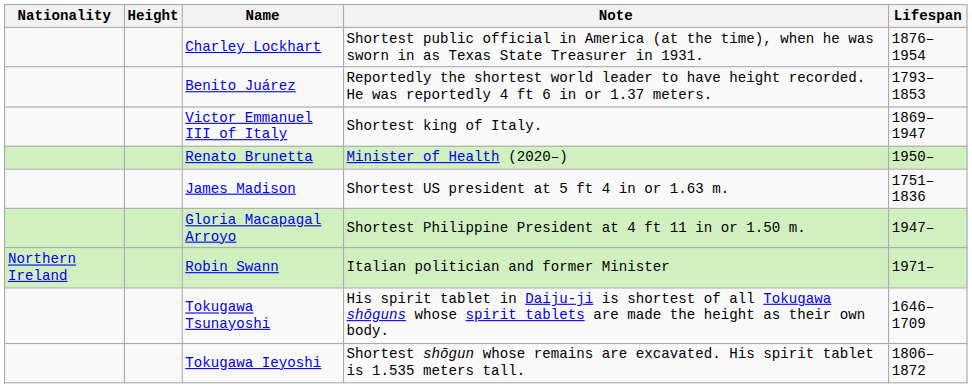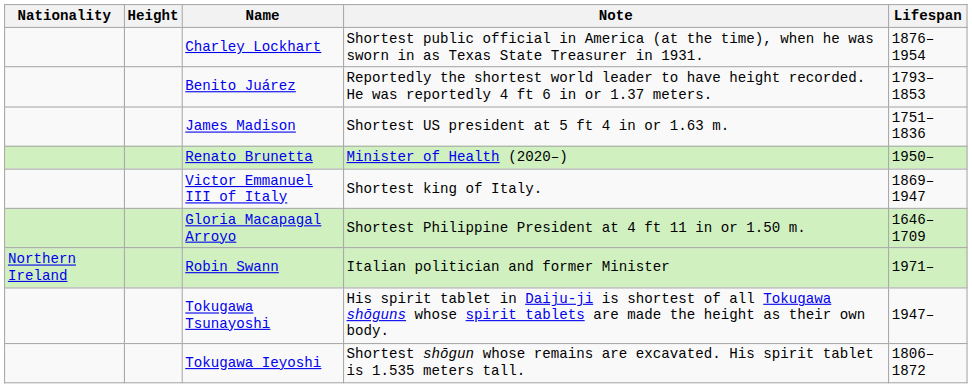rows swapped: Victor Emmanuel III of Italy <-> James Madison
Gloria Macapagal Arroyo | Lifespan: 1947– -> 1646–1709
Tokugawa Tsunayoshi | Lifespan: 1646–1709 -> 1947–
